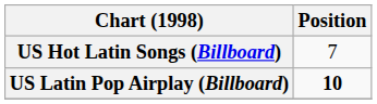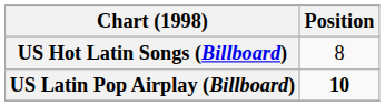US Hot Latin Songs (Billboard) | Position: 7 -> 8
